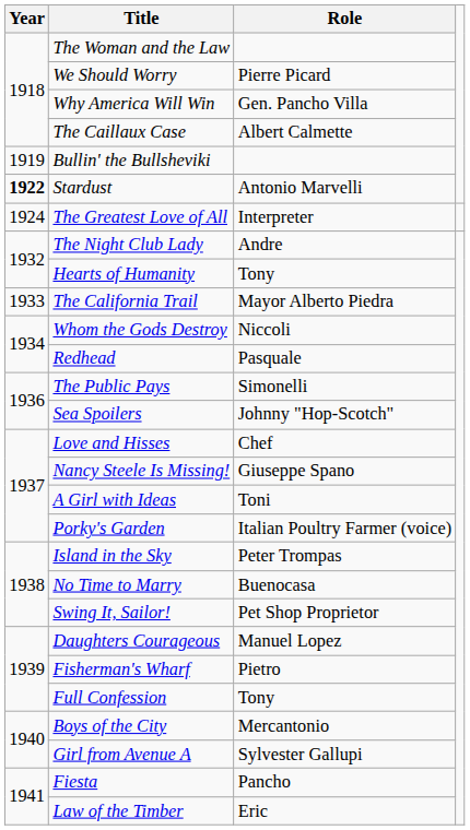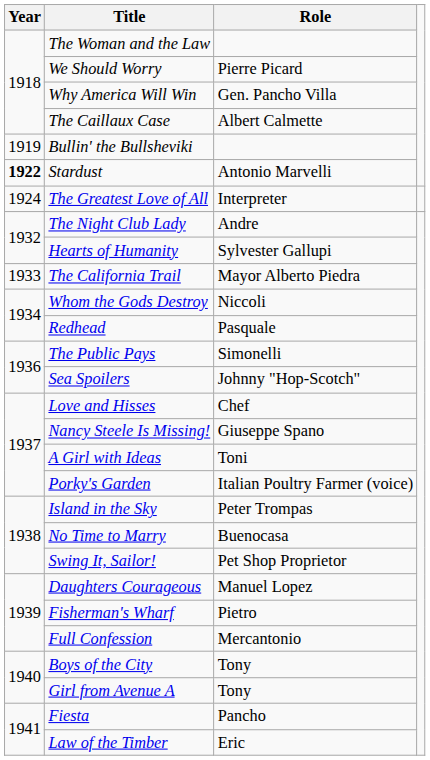Hearts of Humanity | Role: Tony -> Sylvester Gallupi
Full Confession | Role: Tony -> Mercantonio
Boys of the City | Role: Mercantonio -> Tony
Girl from Avenue A | Role: Sylvester Gallupi -> Tony
